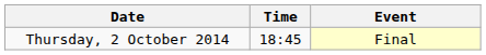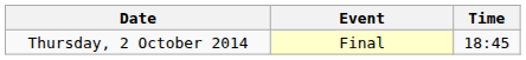columns swapped: Time <-> Event
